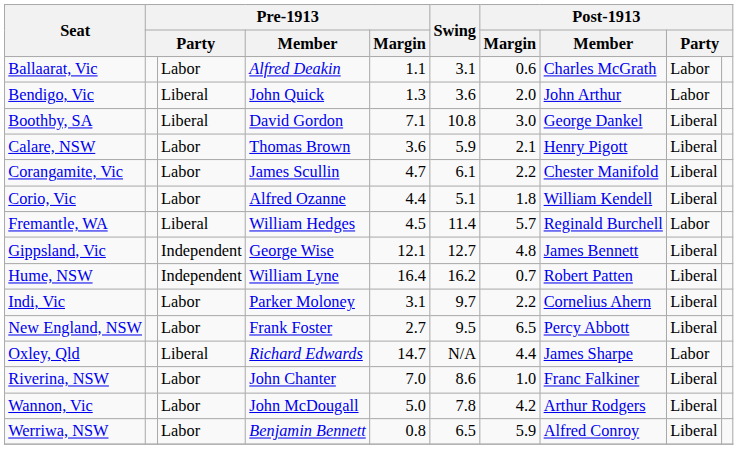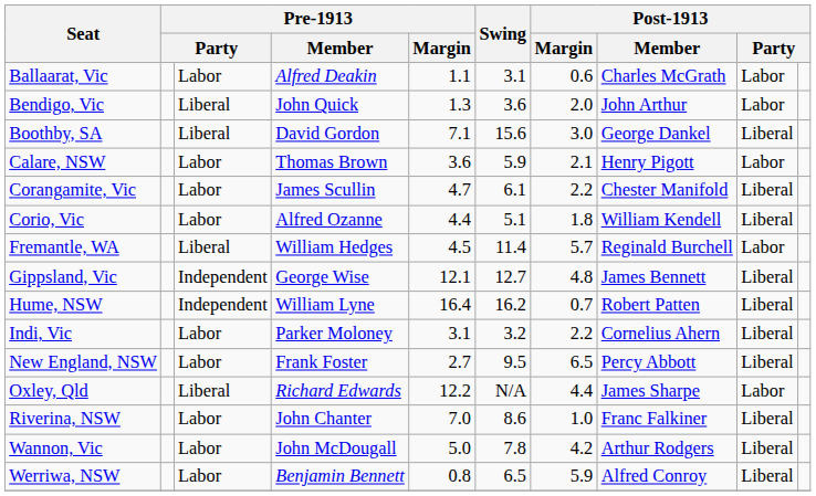Boothby, SA | Swing: 10.8 -> 15.6
Calare, NSW | column 9: Liberal -> Labor
Indi, Vic | Swing: 9.7 -> 3.2
Oxley, Qld | Pre-1913 / Margin: 14.7 -> 12.2
